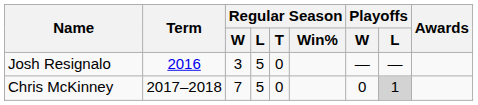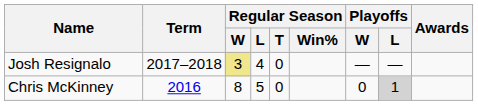Josh Resignalo | Term: 2016 -> 2017–2018
Josh Resignalo | Regular Season / W: no background -> khaki background
Josh Resignalo | Regular Season / L: 5 -> 4
Chris McKinney | Term: 2017–2018 -> 2016
Chris McKinney | Regular Season / W: 7 -> 8
